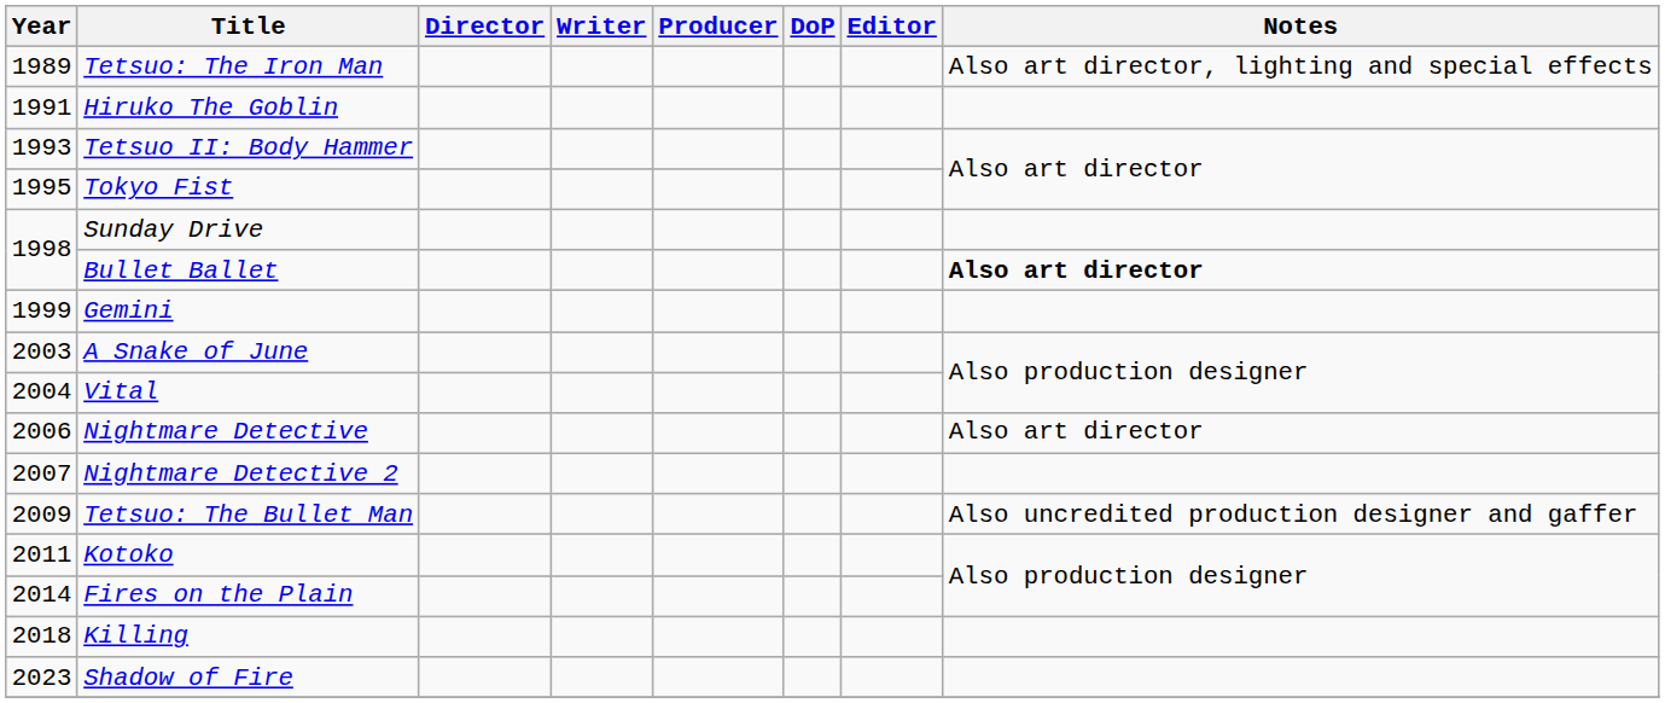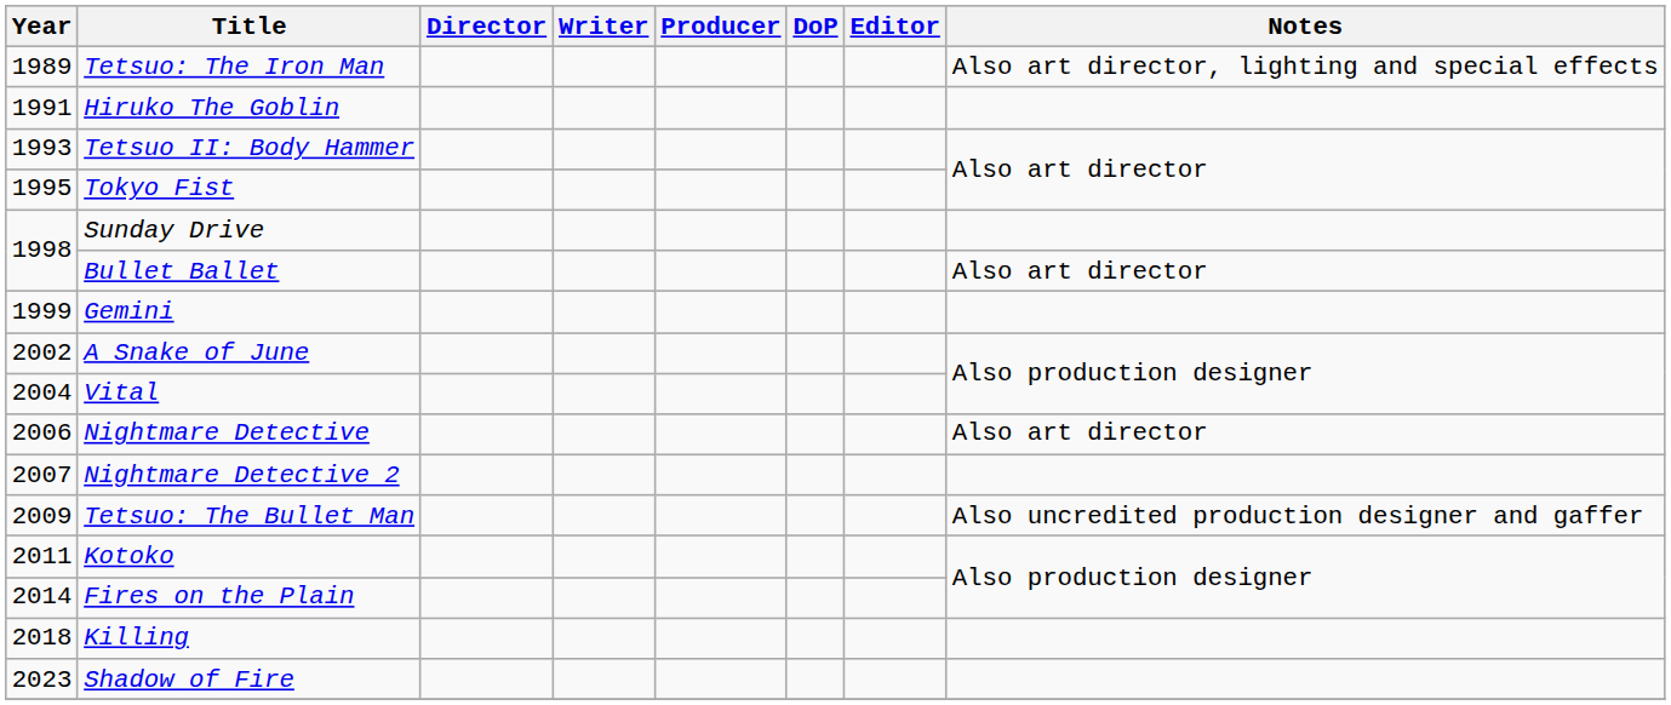Bullet Ballet | Notes: bold -> normal
A Snake of June | Year: 2003 -> 2002
